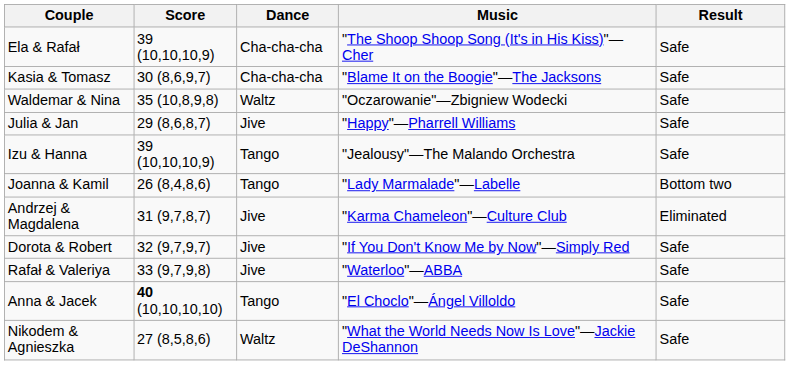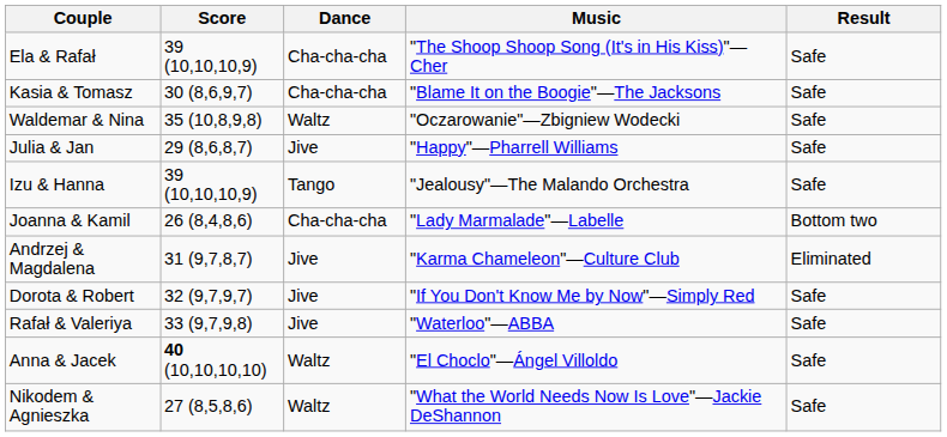Joanna & Kamil | Dance: Tango -> Cha-cha-cha
Anna & Jacek | Dance: Tango -> Waltz
